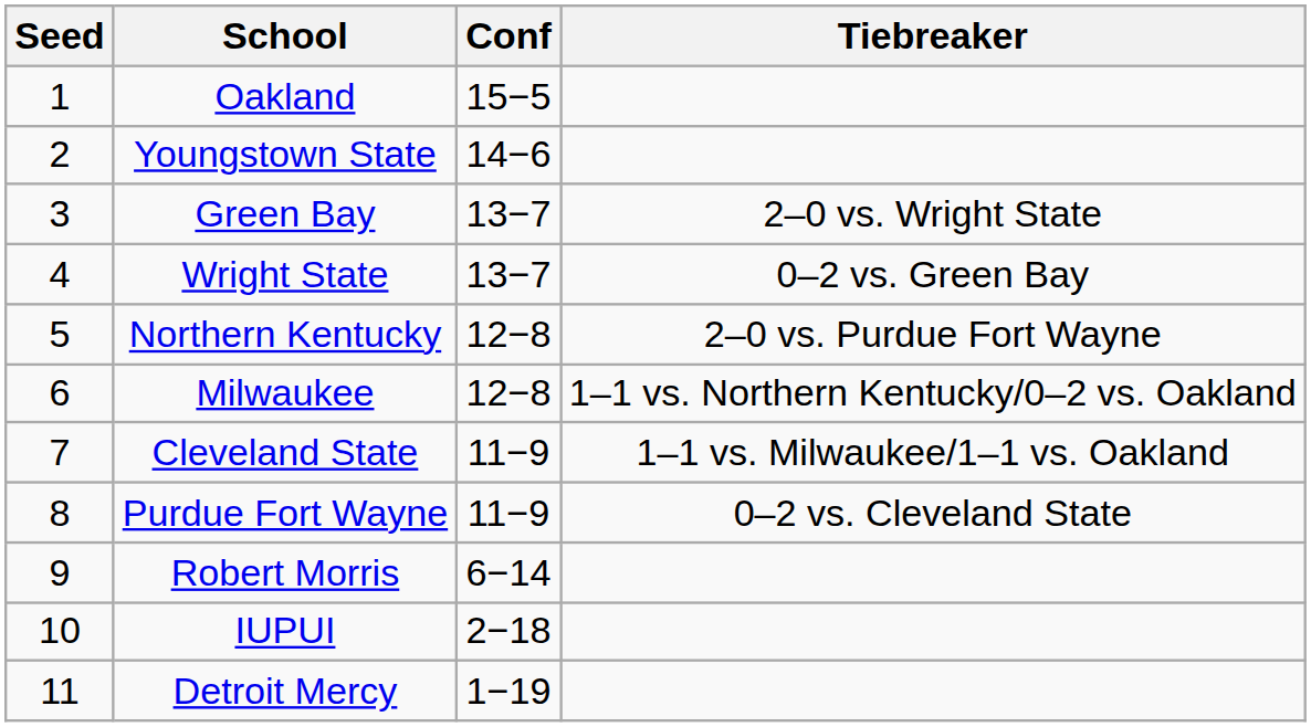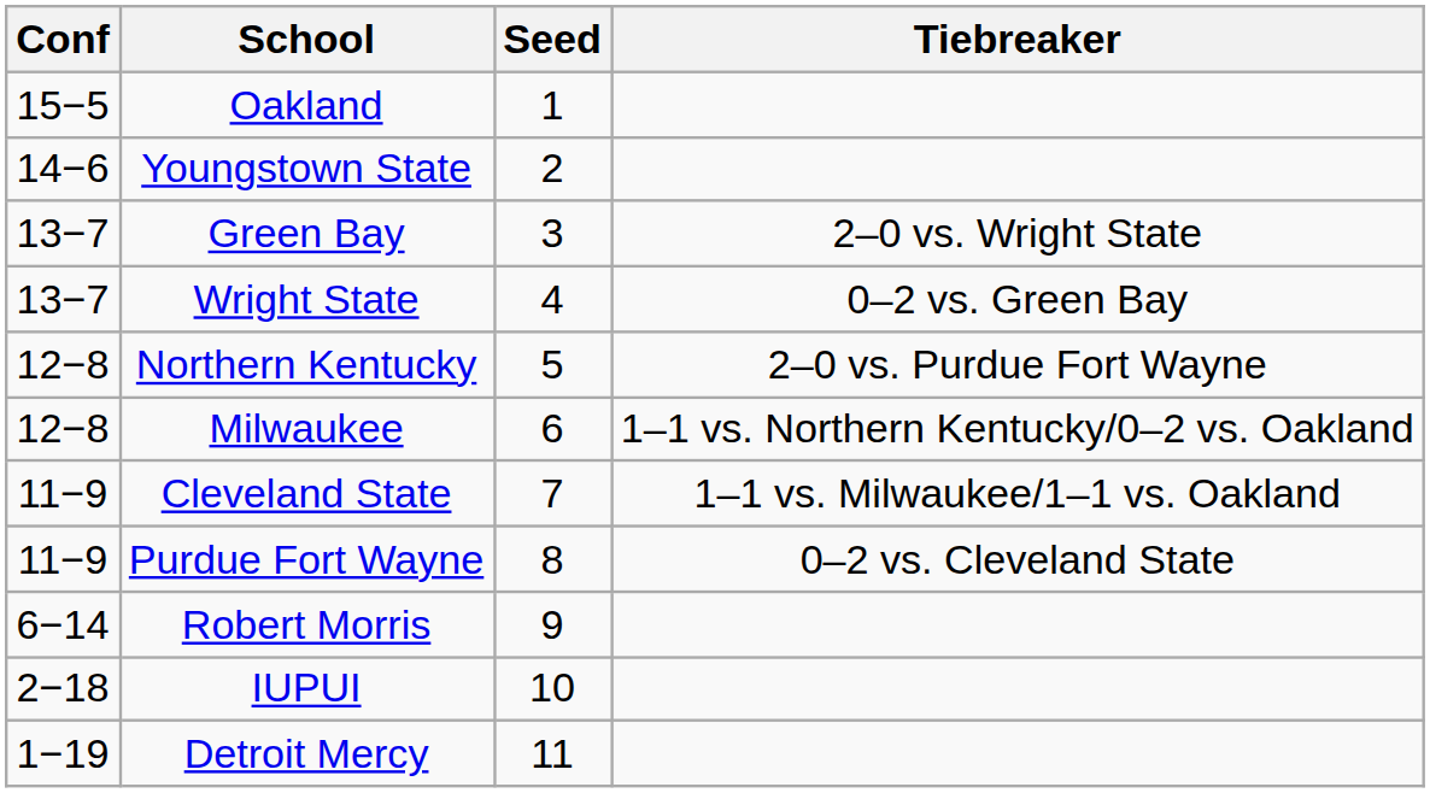columns swapped: Seed <-> Conf
